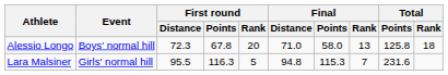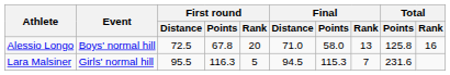Alessio Longo | First round / Distance: 72.3 -> 72.5
Alessio Longo | Total / Rank: 18 -> 16
Lara Malsiner | Final / Distance: 94.8 -> 94.5
